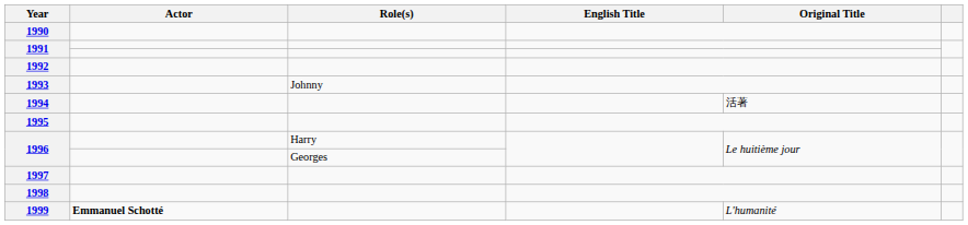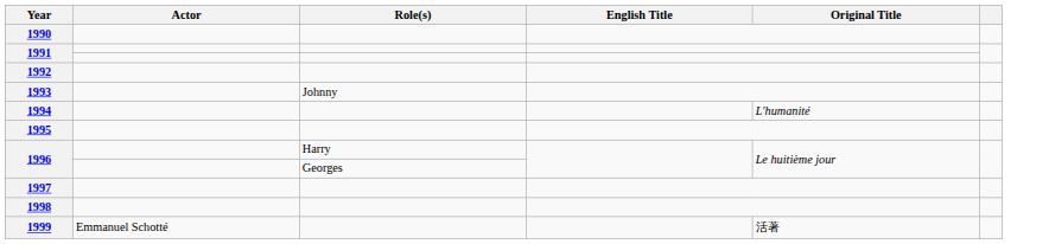1994 | Original Title: 活著 -> L'humanité
1999 | Actor: bold -> normal
1999 | Original Title: L'humanité -> 活著
